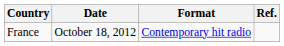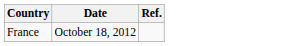- column: Format | Contemporary hit radio
